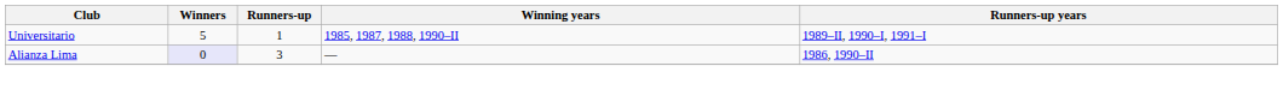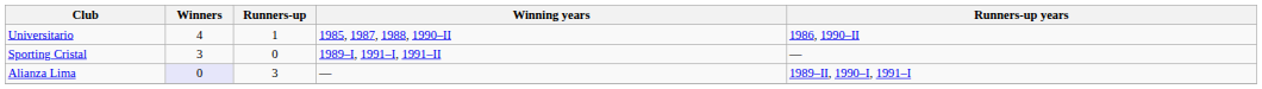Universitario | Winners: 5 -> 4
Universitario | Runners-up years: 1989–II, 1990–I, 1991–I -> 1986, 1990–II
+ row: Sporting Cristal | 3 | 0 | 1989–I, 1991–I, 1991–II | —
Alianza Lima | Runners-up years: 1986, 1990–II -> 1989–II, 1990–I, 1991–I
